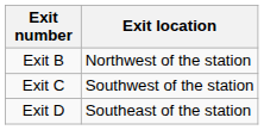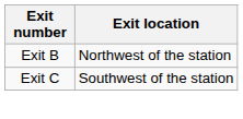- row: Exit D | Southeast of the station
